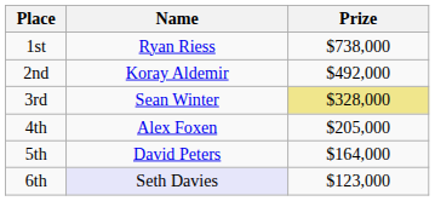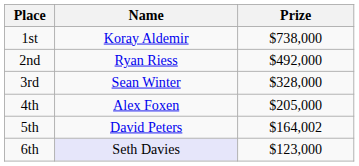1st | Name: Ryan Riess -> Koray Aldemir
2nd | Name: Koray Aldemir -> Ryan Riess
3rd | Prize: khaki background -> no background
5th | Prize: $164,000 -> $164,002
